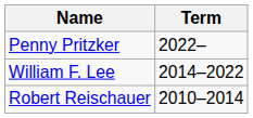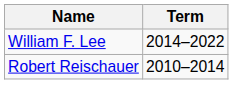- row: Penny Pritzker | 2022–
